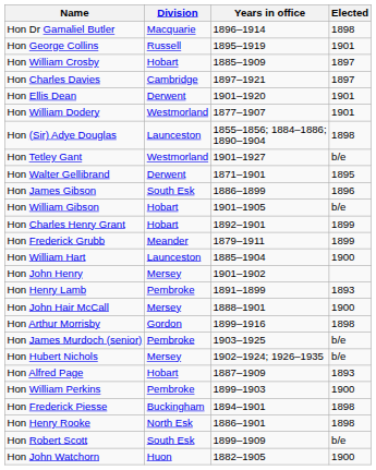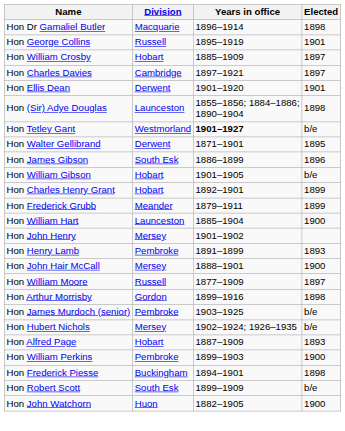- row: Hon William Dodery | Westmorland | 1877–1907 | 1901
Hon Tetley Gant | Years in office: normal -> bold
+ row: Hon William Moore | Russell | 1877–1909 | 1897
- row: Hon Henry Rooke | North Esk | 1886–1901 | 1898
